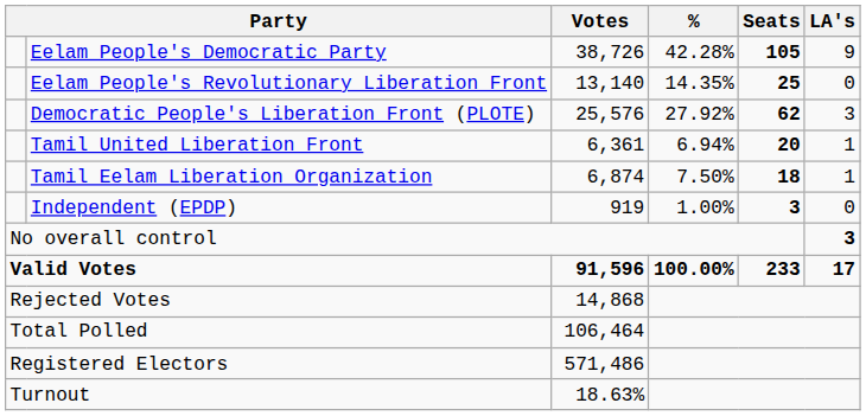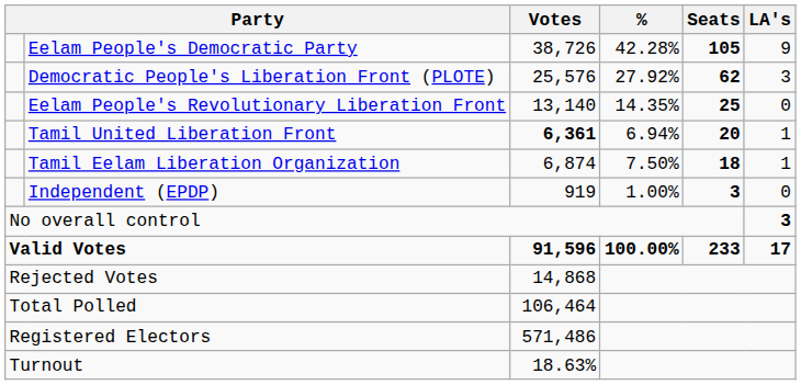rows swapped: Democratic People's Liberation Front (PLOTE) <-> Eelam People's Revolutionary Liberation Front
Tamil United Liberation Front | Votes: normal -> bold
